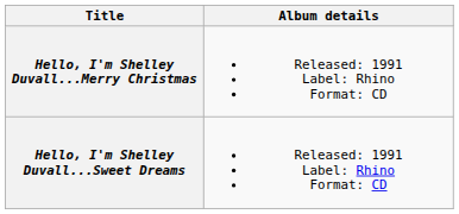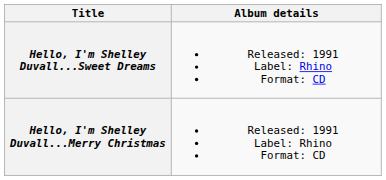rows swapped: Hello, I'm Shelley Duvall...Sweet Dreams <-> Hello, I'm Shelley Duvall...Merry Christmas
